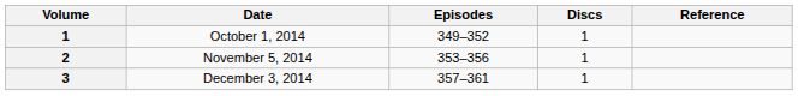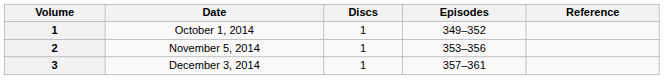columns swapped: Discs <-> Episodes
